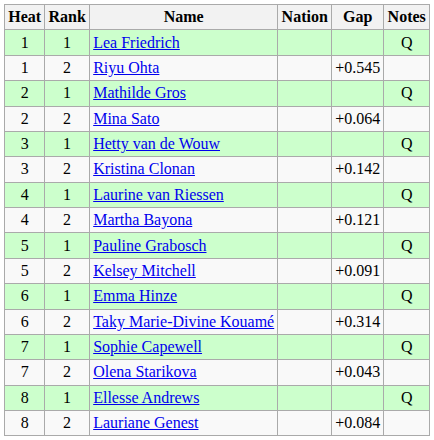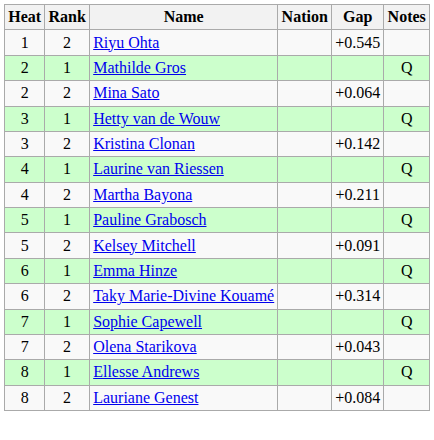- row: 1 | 1 | Lea Friedrich | Q
Martha Bayona | Gap: +0.121 -> +0.211
